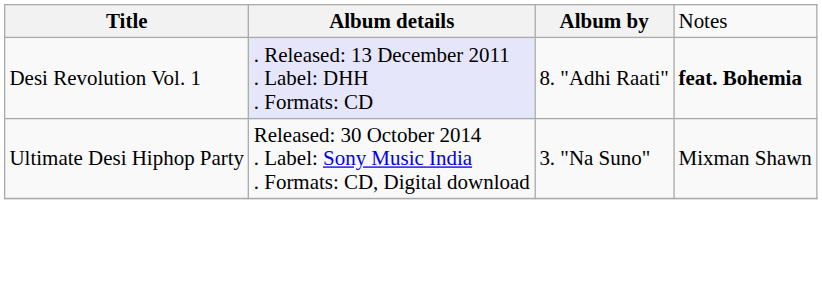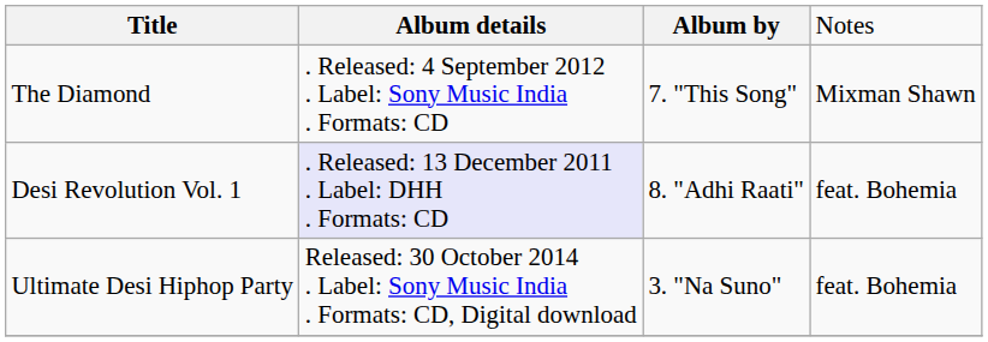+ row: The Diamond | . Released: 4 September 2012 . Label: Sony Music India . Formats: CD | 7. "This Song" | Mixman Shawn
Desi Revolution Vol. 1 | column 4: bold -> normal
Ultimate Desi Hiphop Party | column 4: Mixman Shawn -> feat. Bohemia
